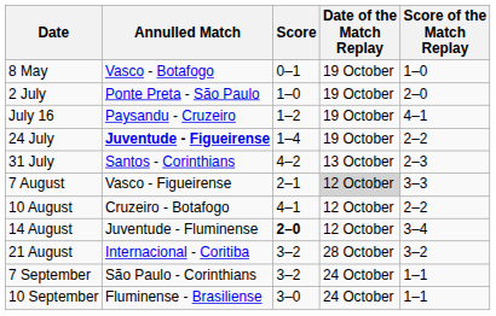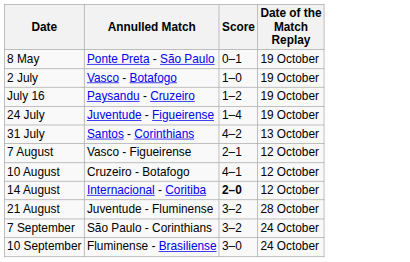- column: Score of the Match Replay | 1–0 | 2–0 | 4–1 | 2–2 | 2–3 | 3–3 | 2–2 | 3–4 | 3–2 | 1–1 | 1–1
8 May | Annulled Match: Vasco - Botafogo -> Ponte Preta - São Paulo
2 July | Annulled Match: Ponte Preta - São Paulo -> Vasco - Botafogo
24 July | Annulled Match: bold -> normal
7 August | Date of the Match Replay: lightgrey background -> no background
14 August | Annulled Match: Juventude - Fluminense -> Internacional - Coritiba
21 August | Annulled Match: Internacional - Coritiba -> Juventude - Fluminense
